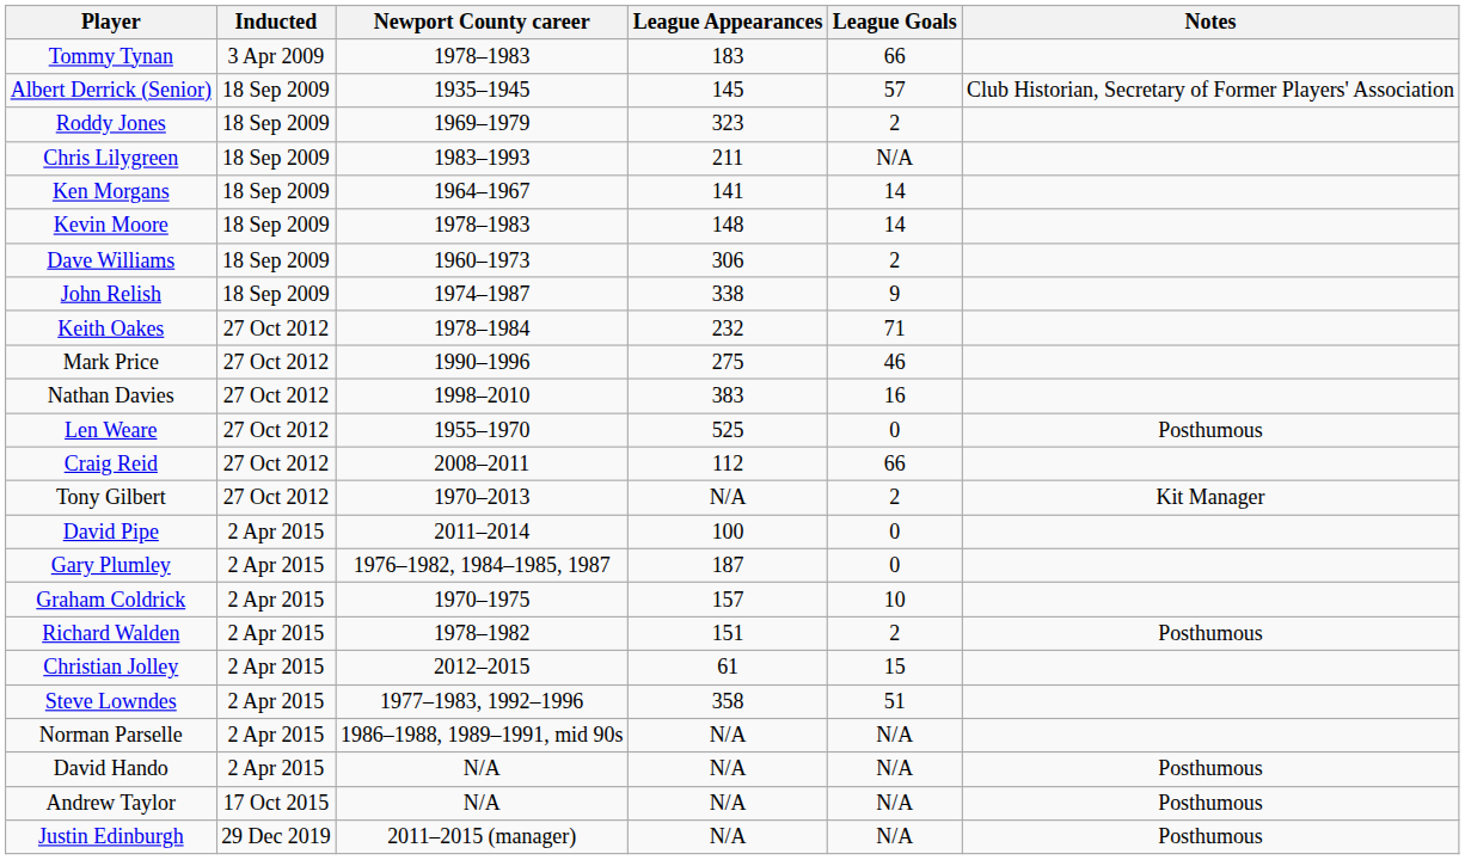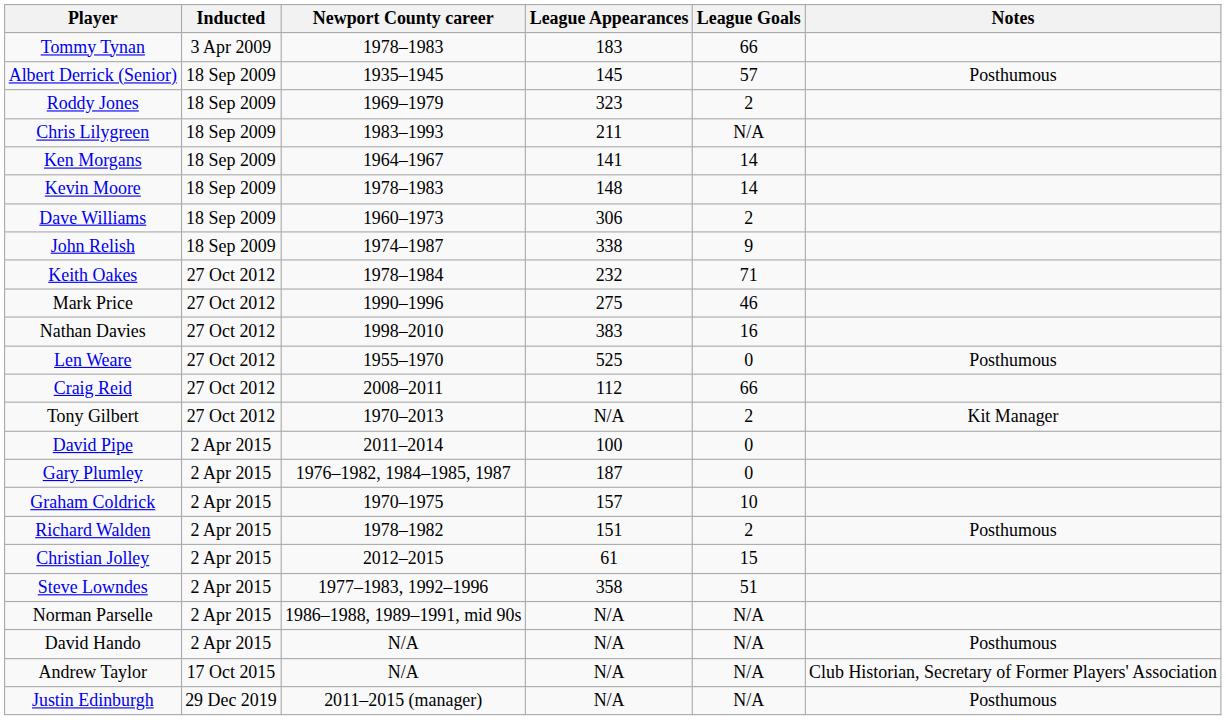Albert Derrick (Senior) | Notes: Club Historian, Secretary of Former Players' Association -> Posthumous
Andrew Taylor | Notes: Posthumous -> Club Historian, Secretary of Former Players' Association
